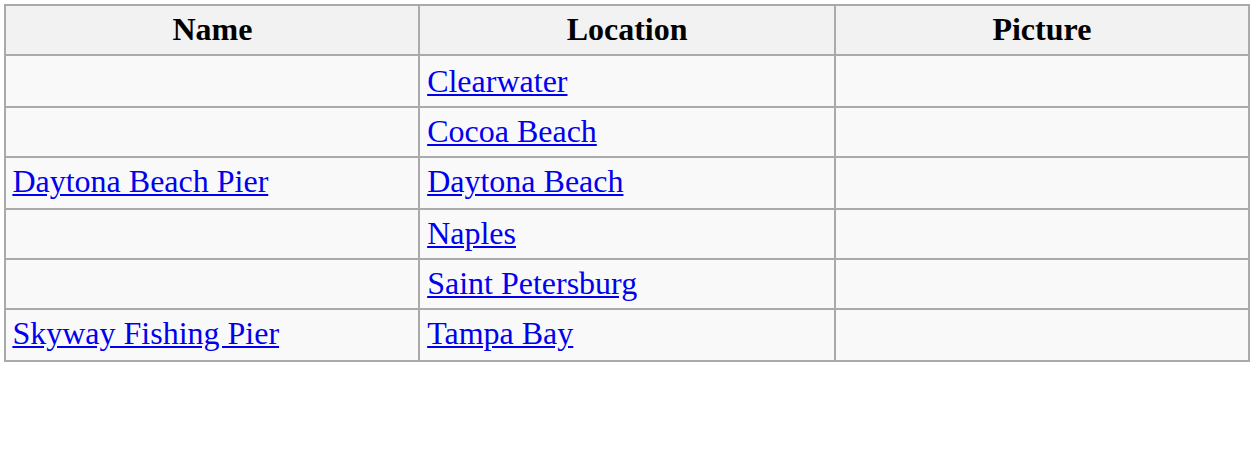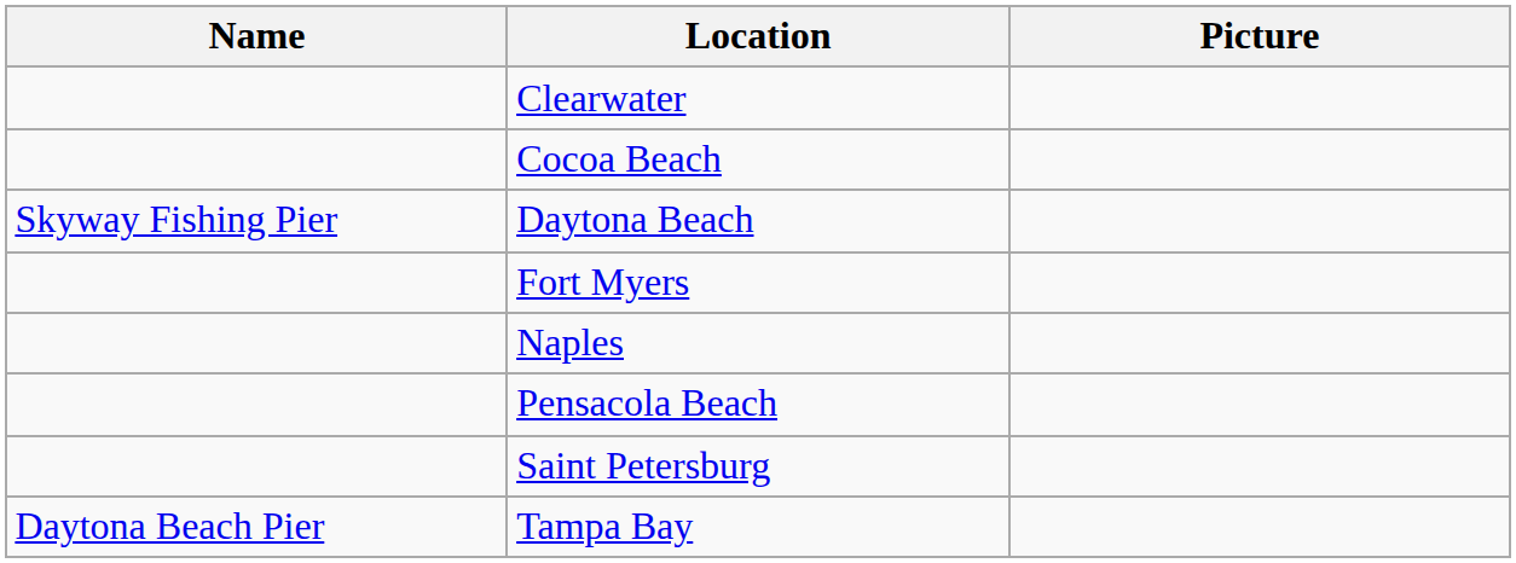Daytona Beach | Name: Daytona Beach Pier -> Skyway Fishing Pier
+ row: Fort Myers
+ row: Pensacola Beach
Tampa Bay | Name: Skyway Fishing Pier -> Daytona Beach Pier
